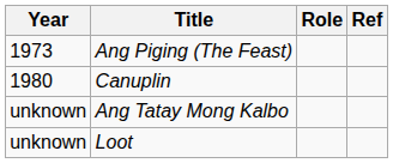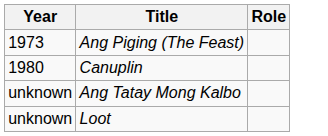- column: Ref
